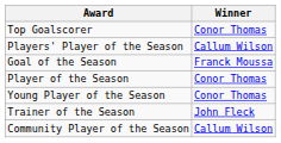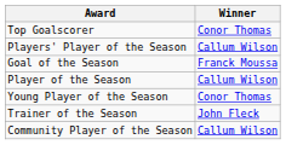Player of the Season | Winner: Conor Thomas -> Callum Wilson
